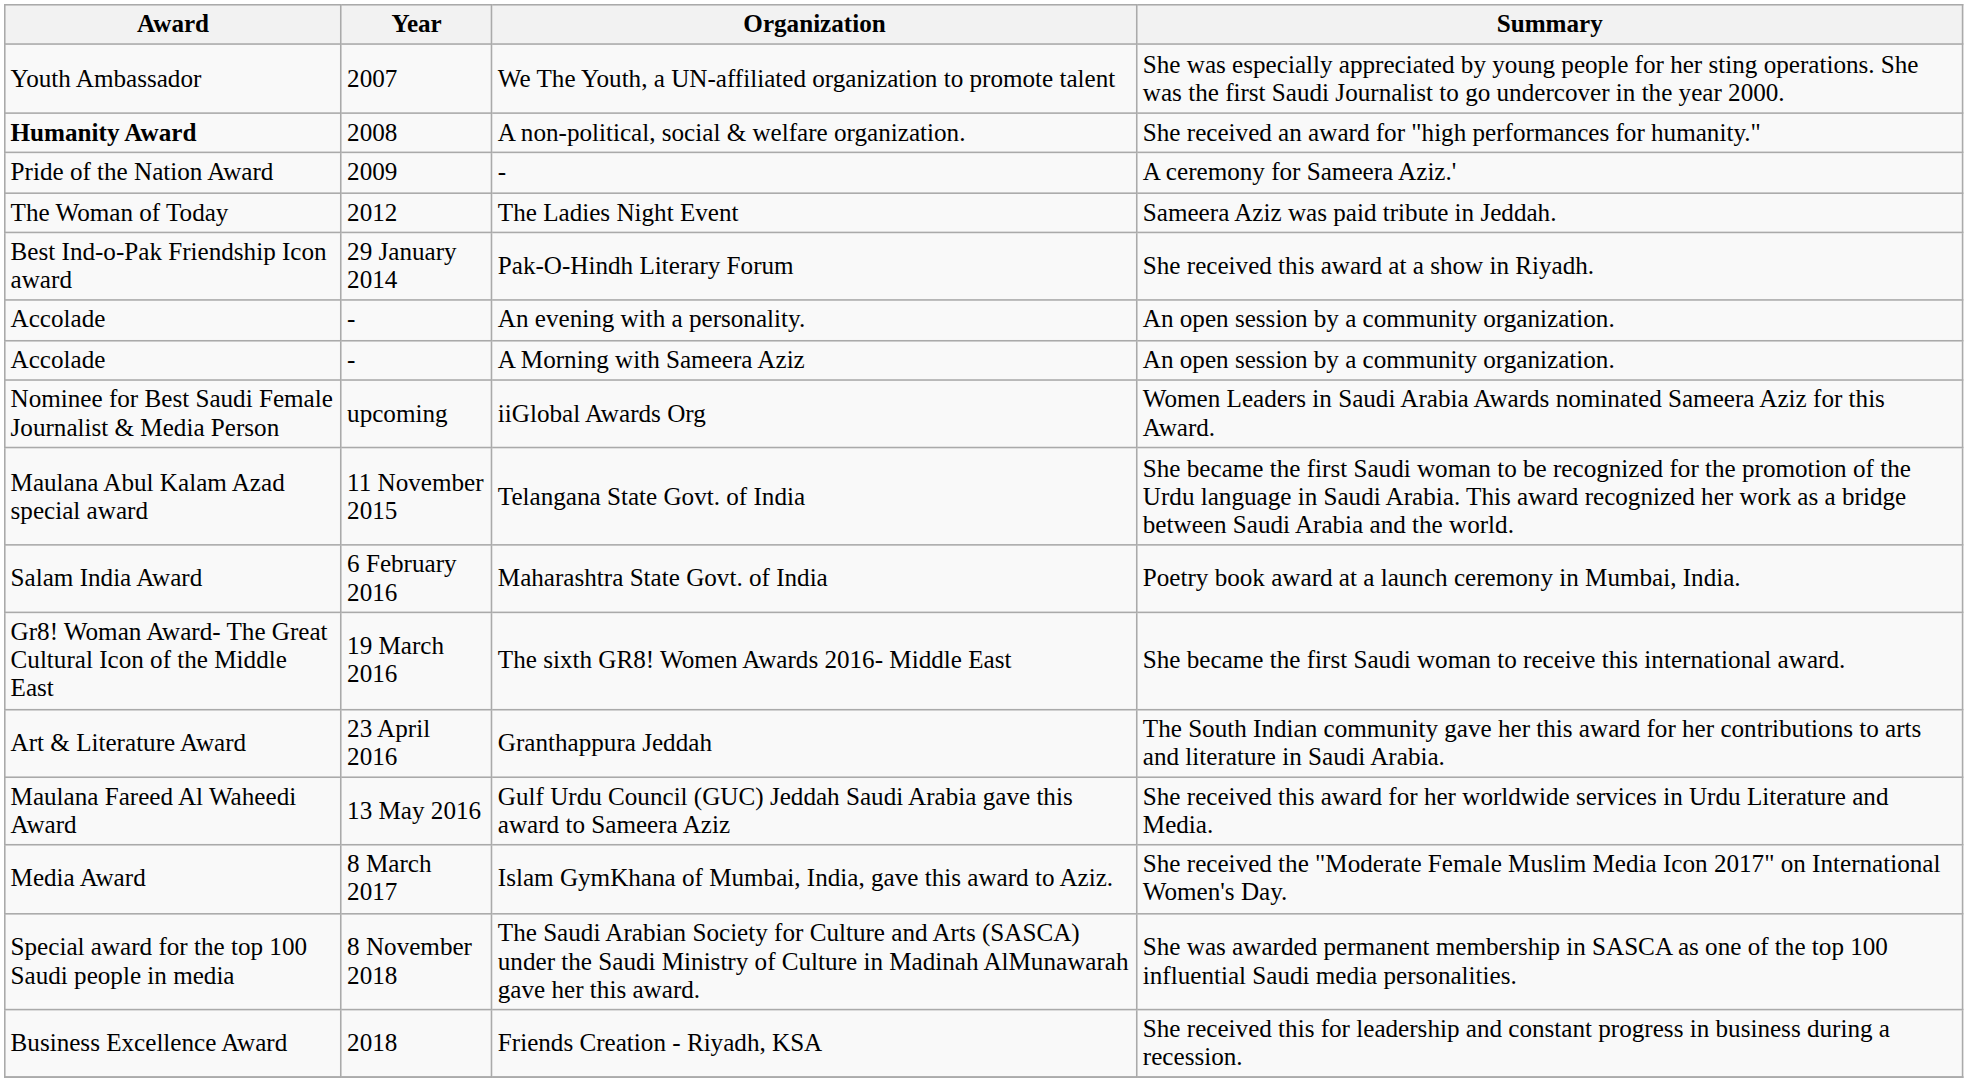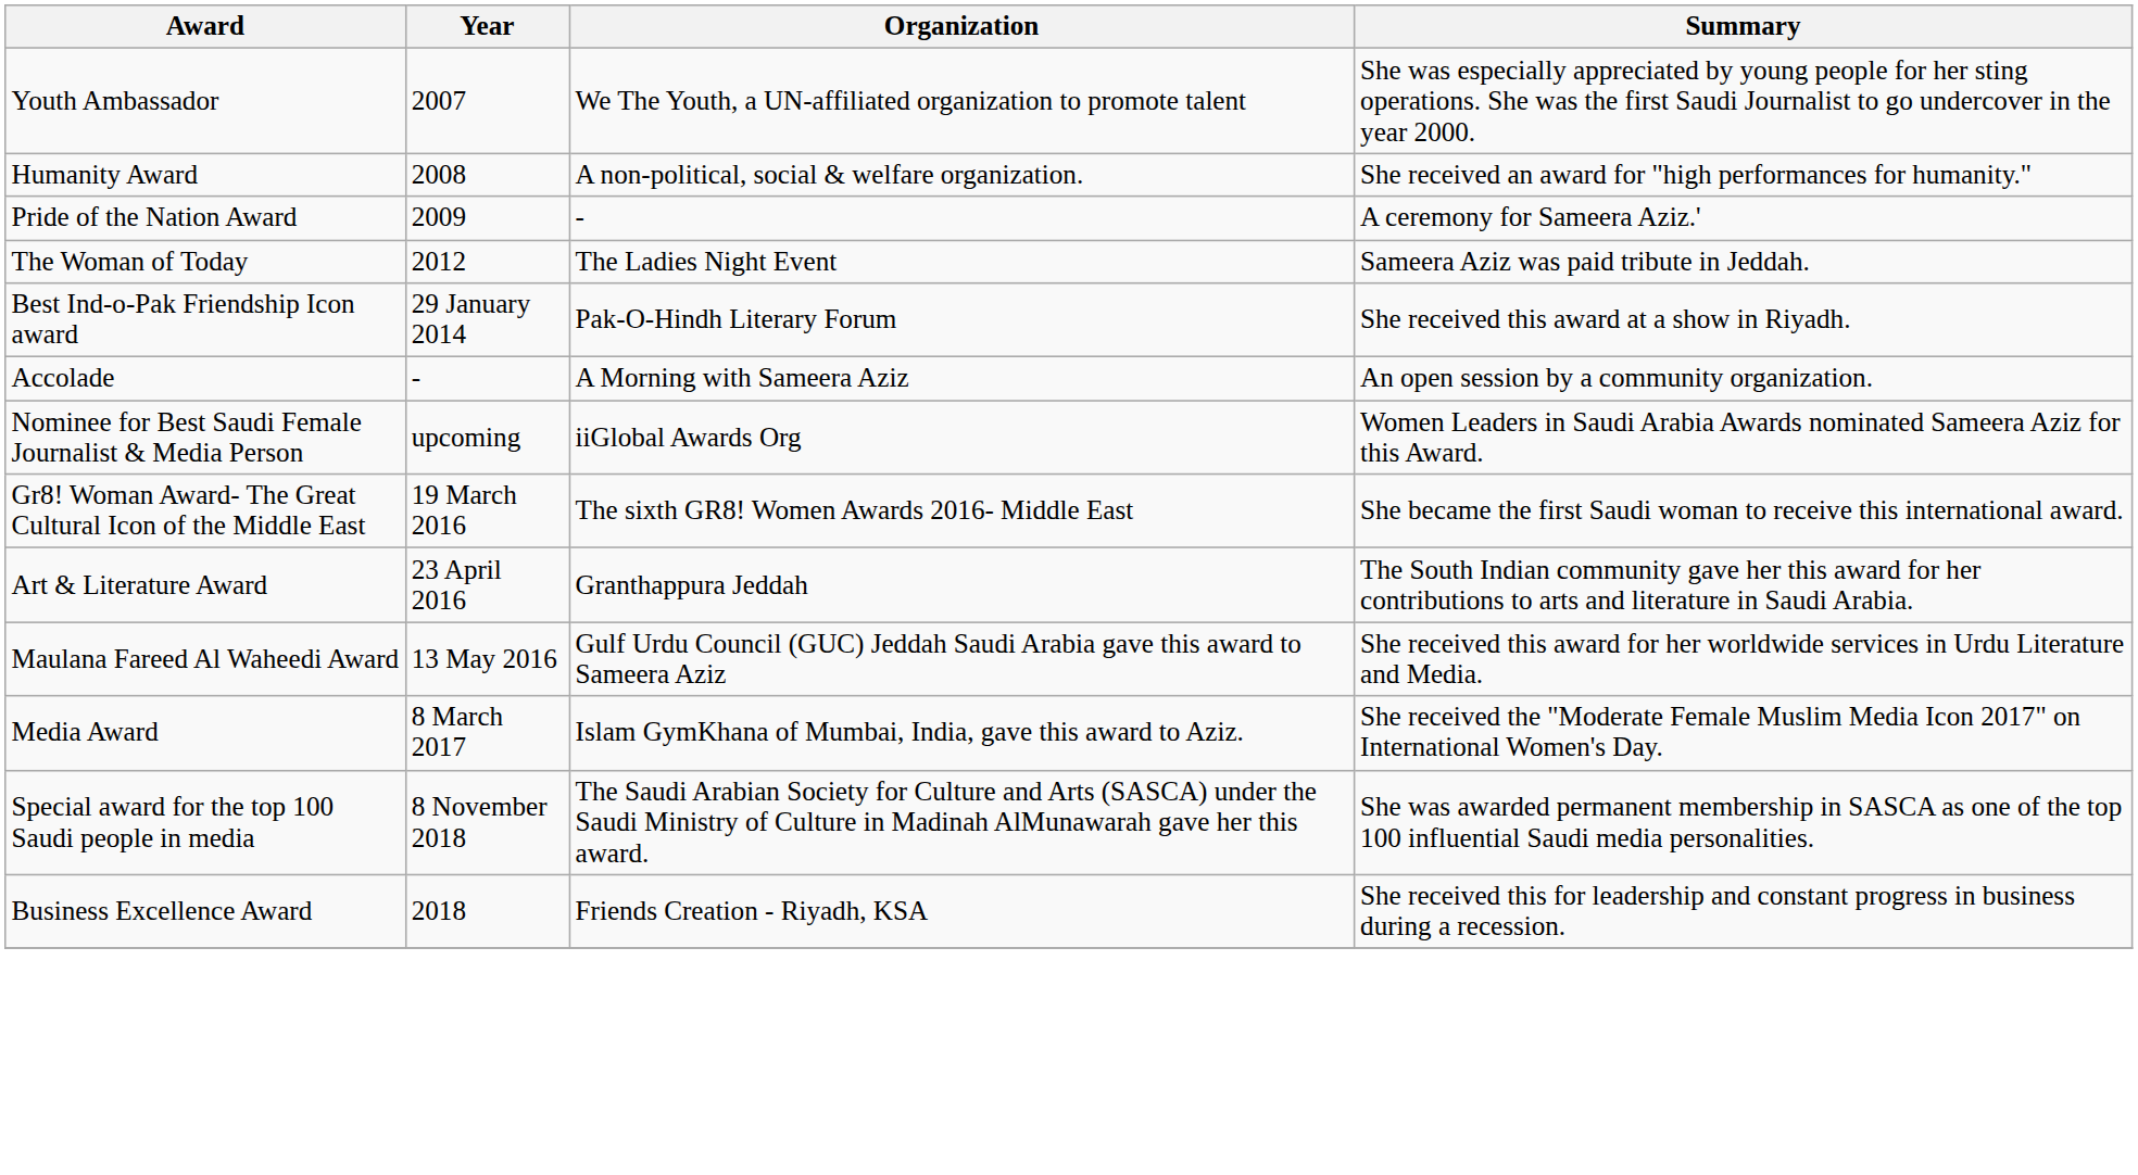A non-political, social & welfare organization. | Award: bold -> normal
- row: Accolade | - | An evening with a personality. | An open session by a community organization.
- row: Maulana Abul Kalam Azad special award | 11 November 2015 | Telangana State Govt. of India | She became the first Saudi woman to be recognized for the promotion of the Urdu language in Saudi Arabia. This award recognized her work as a bridge between Saudi Arabia and the world.
- row: Salam India Award | 6 February 2016 | Maharashtra State Govt. of India | Poetry book award at a launch ceremony in Mumbai, India.
